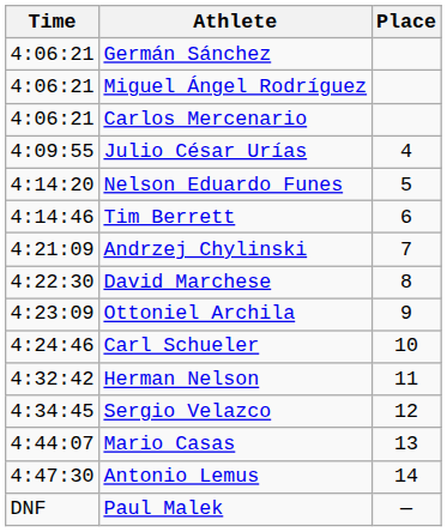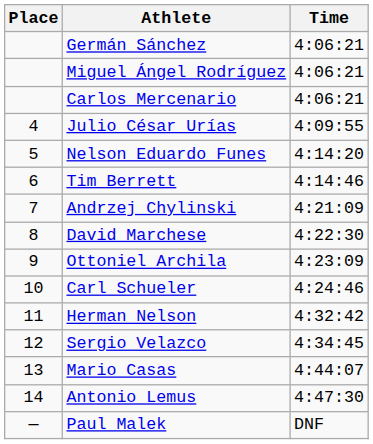columns swapped: Place <-> Time
